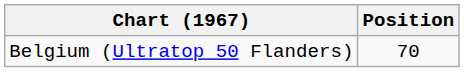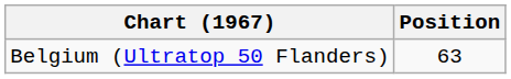Belgium (Ultratop 50 Flanders) | Position: 70 -> 63
